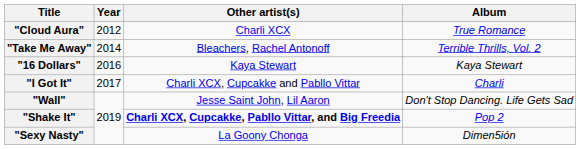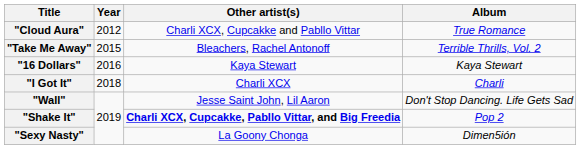"Cloud Aura" | Other artist(s): Charli XCX -> Charli XCX, Cupcakke and Pabllo Vittar
"Take Me Away" | Year: 2014 -> 2015
"I Got It" | Year: 2017 -> 2018
"I Got It" | Other artist(s): Charli XCX, Cupcakke and Pabllo Vittar -> Charli XCX
